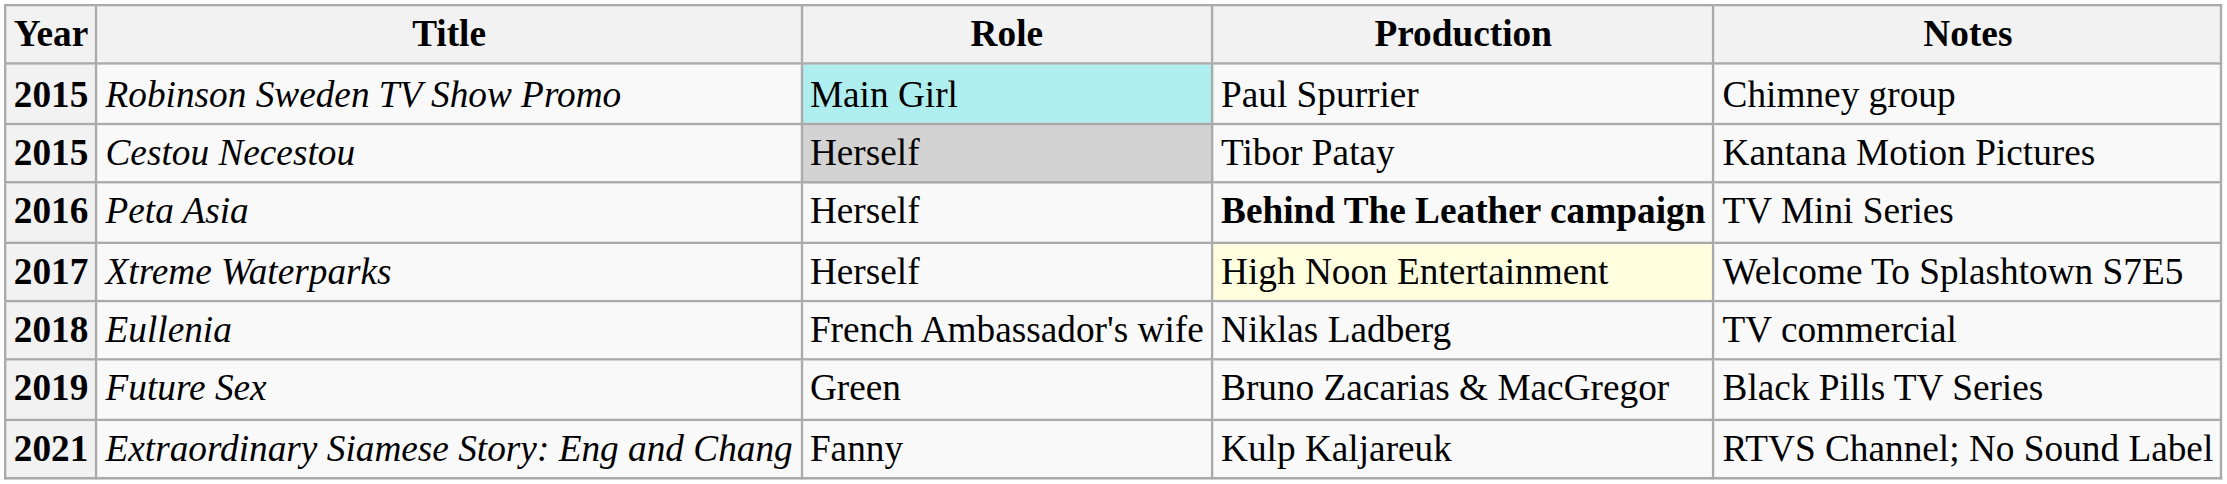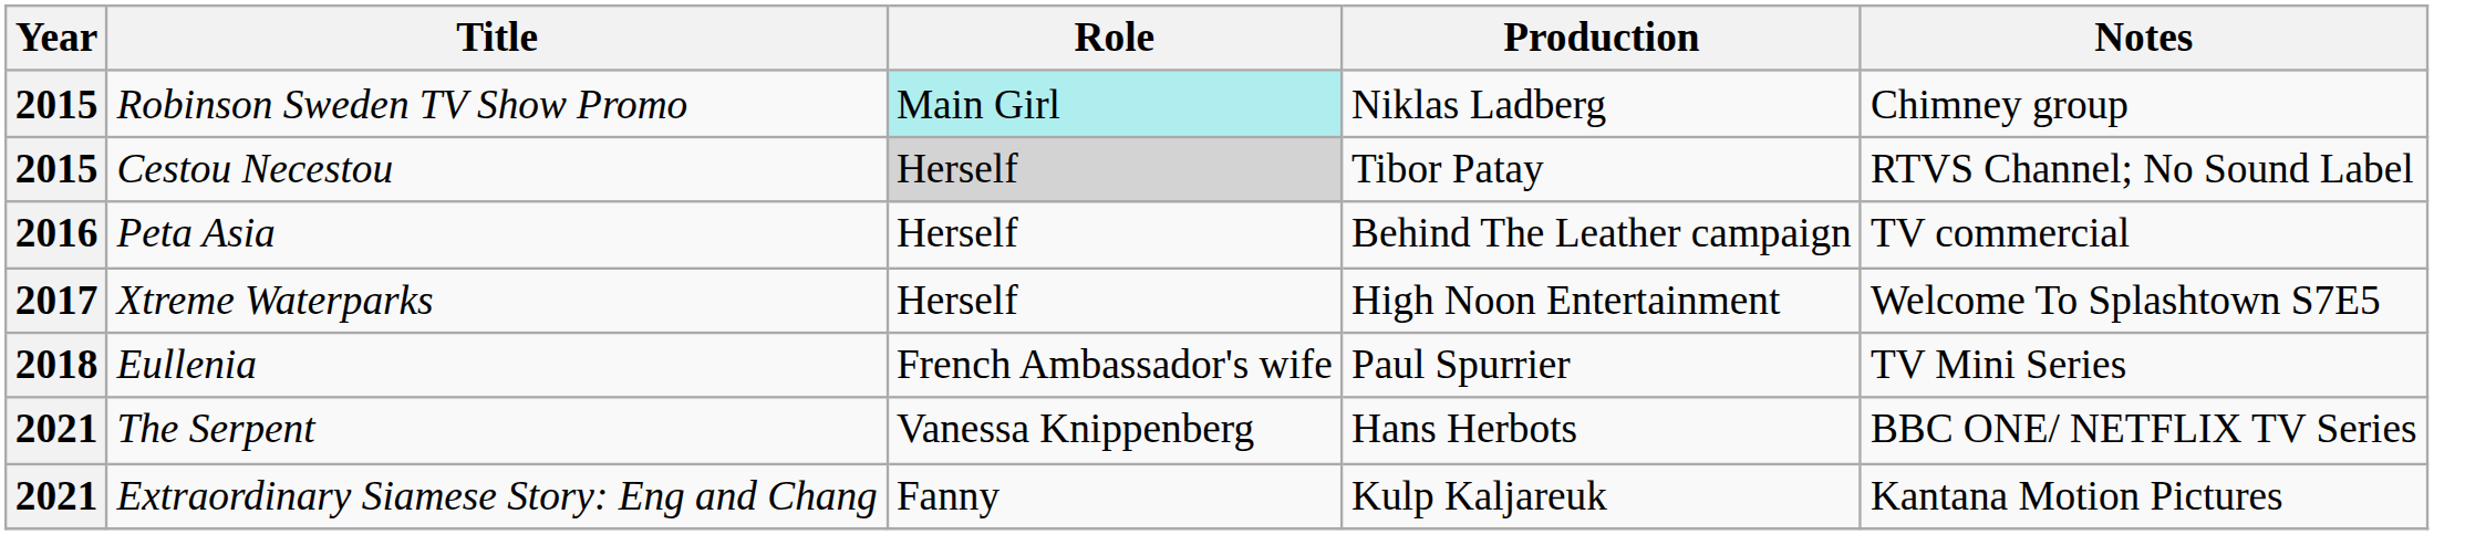Robinson Sweden TV Show Promo | Production: Paul Spurrier -> Niklas Ladberg
Cestou Necestou | Notes: Kantana Motion Pictures -> RTVS Channel; No Sound Label
Peta Asia | Production: bold -> normal
Peta Asia | Notes: TV Mini Series -> TV commercial
Xtreme Waterparks | Production: lightyellow background -> no background
Eullenia | Production: Niklas Ladberg -> Paul Spurrier
Eullenia | Notes: TV commercial -> TV Mini Series
- row: 2019 | Future Sex | Green | Bruno Zacarias & MacGregor | Black Pills TV Series
+ row: 2021 | The Serpent | Vanessa Knippenberg | Hans Herbots | BBC ONE/ NETFLIX TV Series
Extraordinary Siamese Story: Eng and Chang | Notes: RTVS Channel; No Sound Label -> Kantana Motion Pictures
